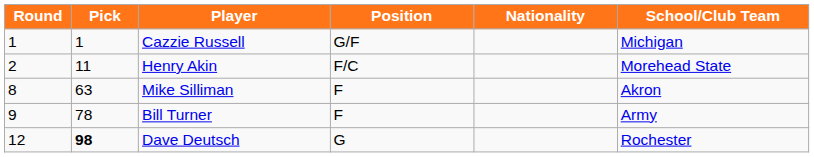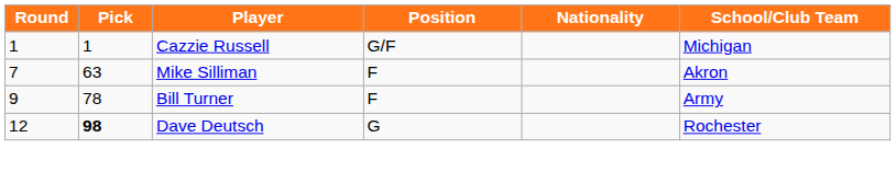- row: 2 | 11 | Henry Akin | F/C | Morehead State
Mike Silliman | Round: 8 -> 7
